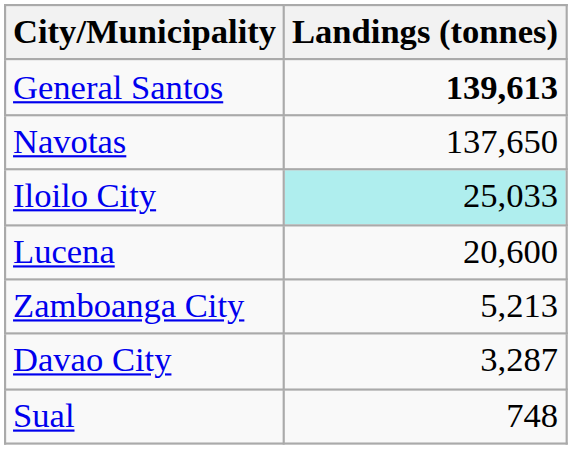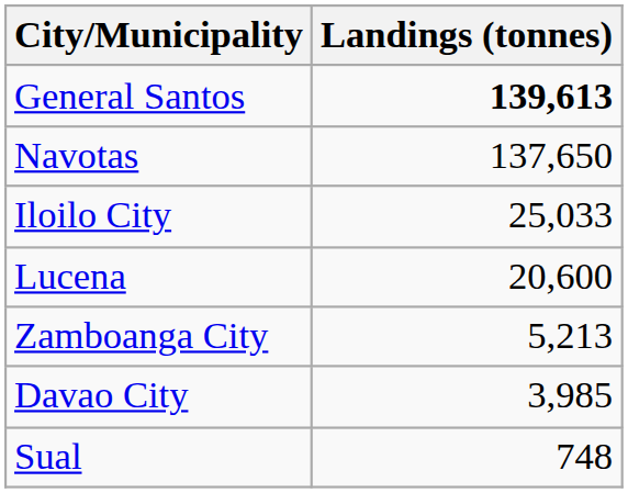Iloilo City | Landings (tonnes): paleturquoise background -> no background
Davao City | Landings (tonnes): 3,287 -> 3,985
